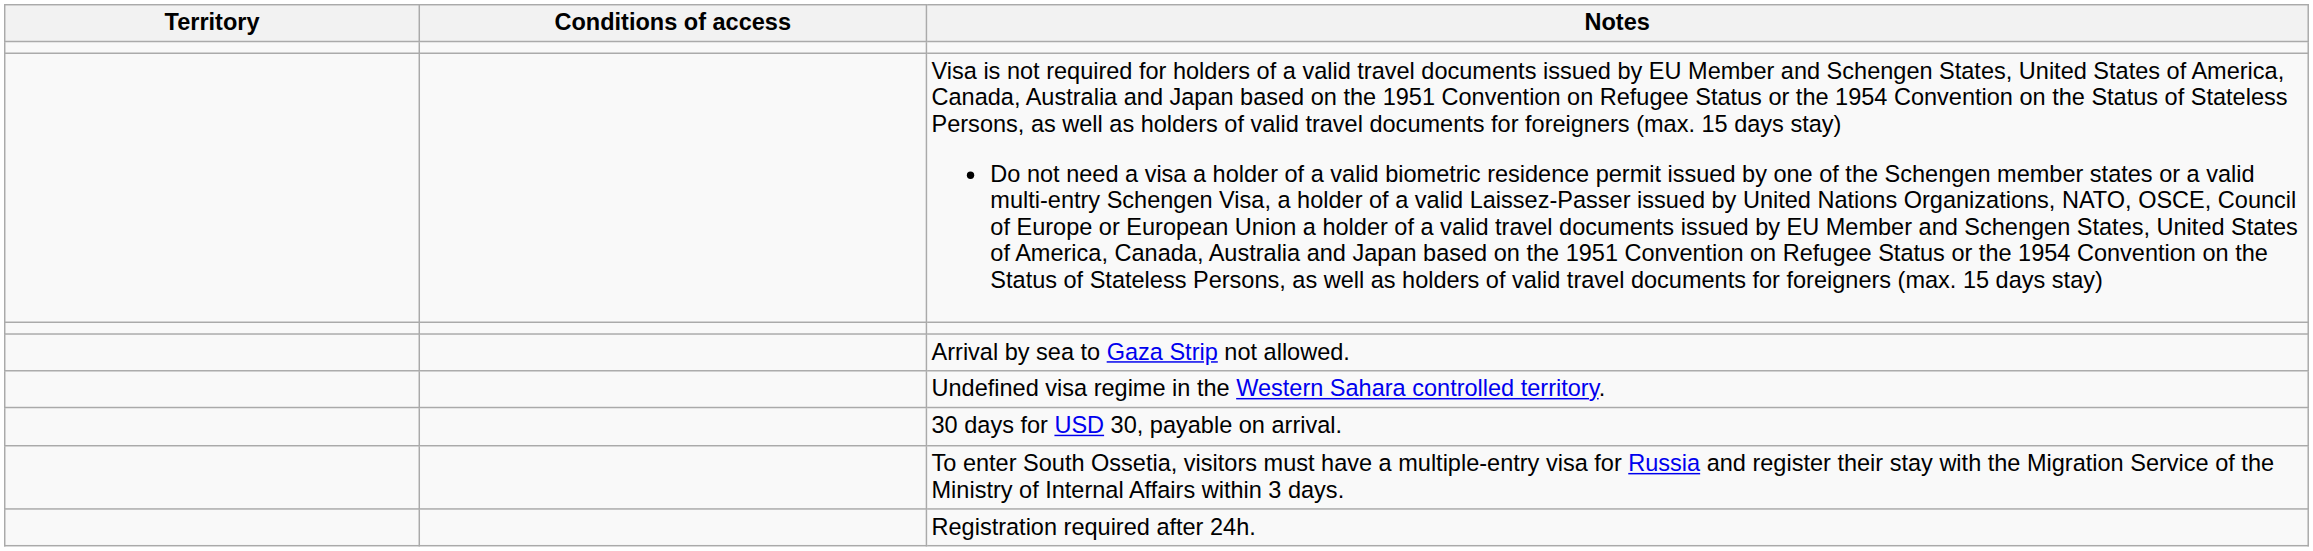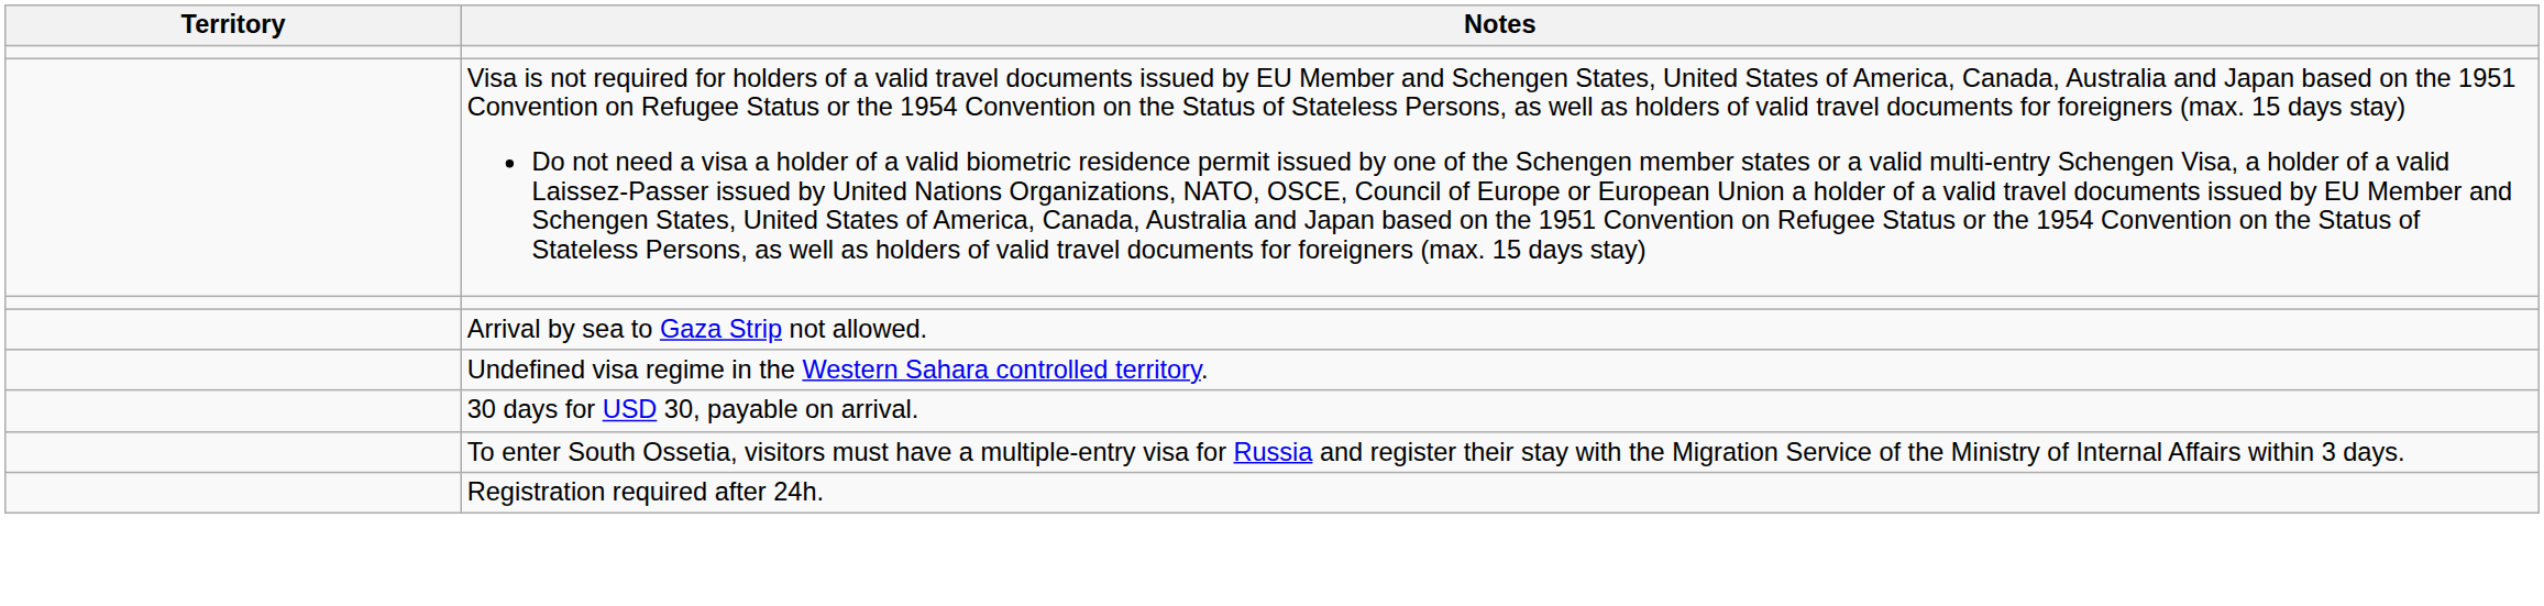- column: Conditions of access
